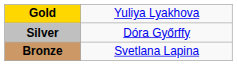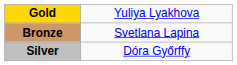rows swapped: Silver <-> Bronze
